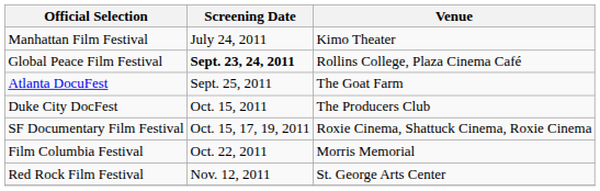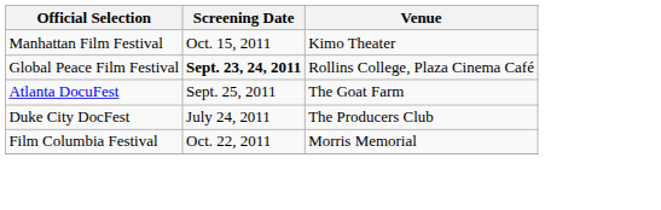Manhattan Film Festival | Screening Date: July 24, 2011 -> Oct. 15, 2011
Duke City DocFest | Screening Date: Oct. 15, 2011 -> July 24, 2011
- row: SF Documentary Film Festival | Oct. 15, 17, 19, 2011 | Roxie Cinema, Shattuck Cinema, Roxie Cinema
- row: Red Rock Film Festival | Nov. 12, 2011 | St. George Arts Center
